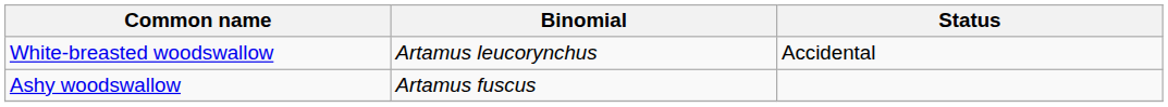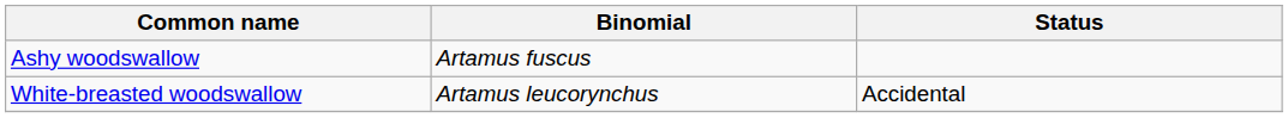rows swapped: Ashy woodswallow <-> White-breasted woodswallow
